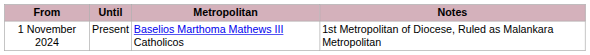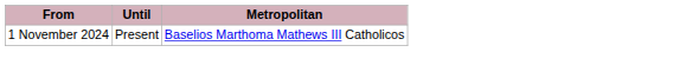- column: Notes | 1st Metropolitan of Diocese, Ruled as Malankara Metropolitan
